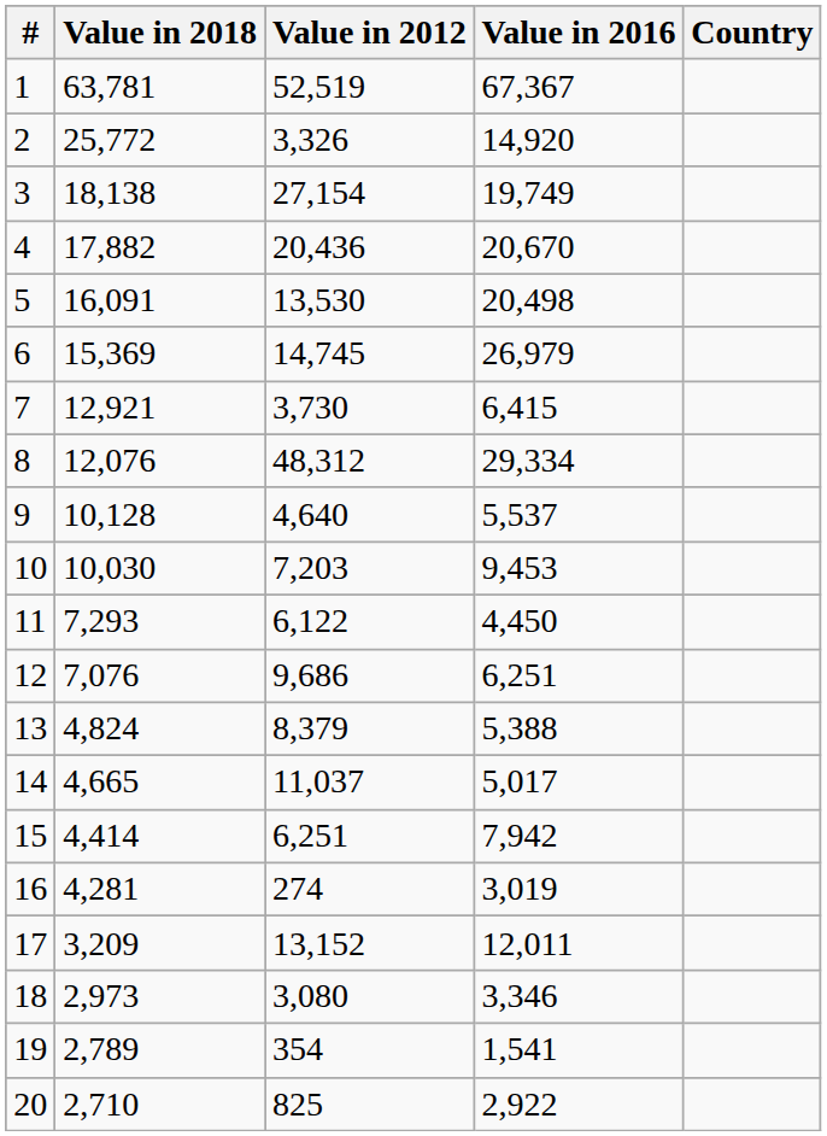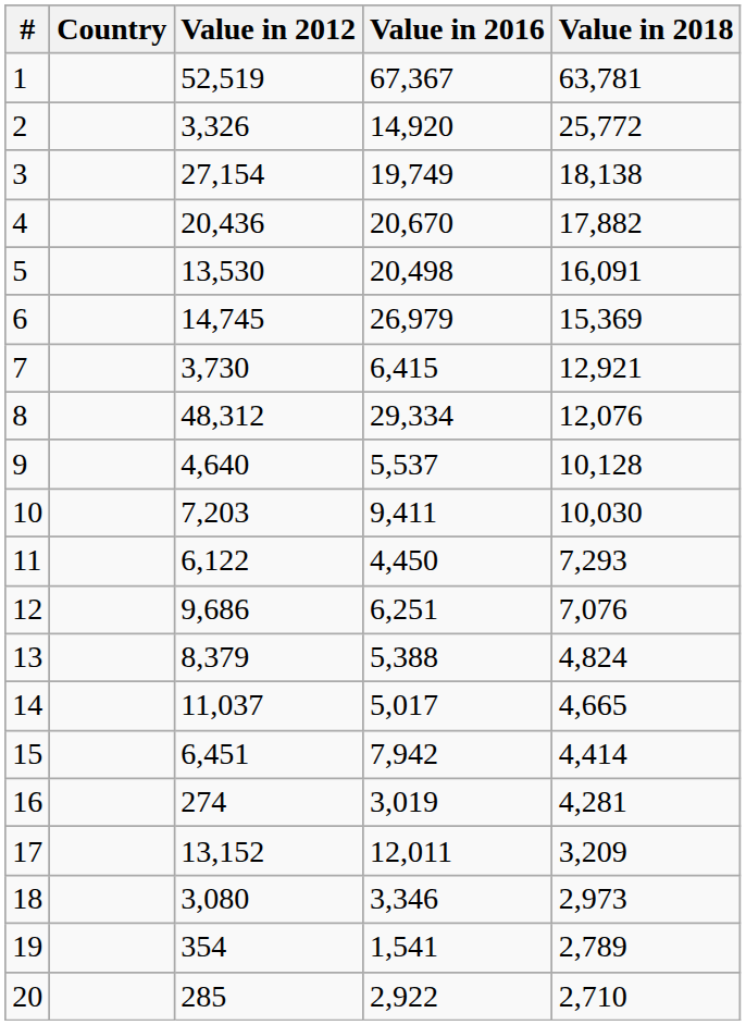columns swapped: Country <-> Value in 2018
10 | Value in 2016: 9,453 -> 9,411
15 | Value in 2012: 6,251 -> 6,451
20 | Value in 2012: 825 -> 285
